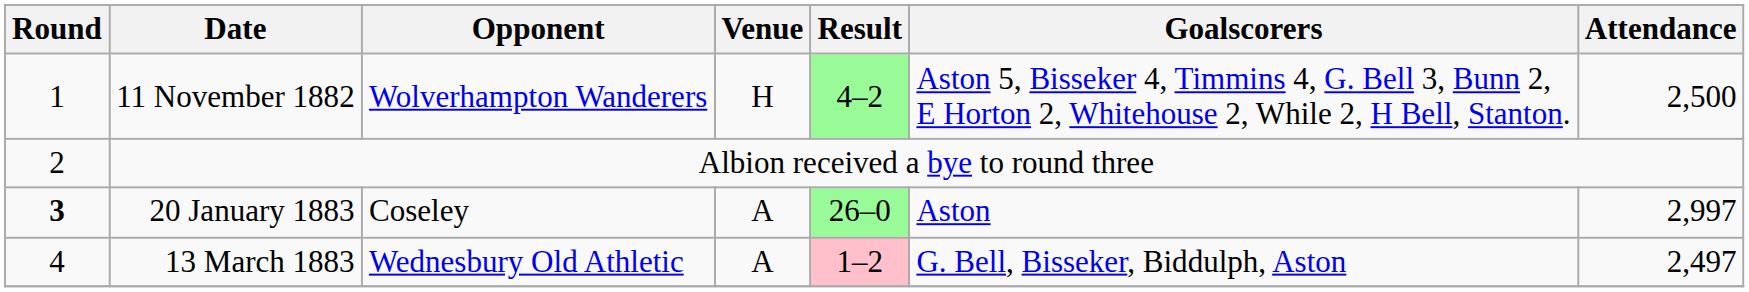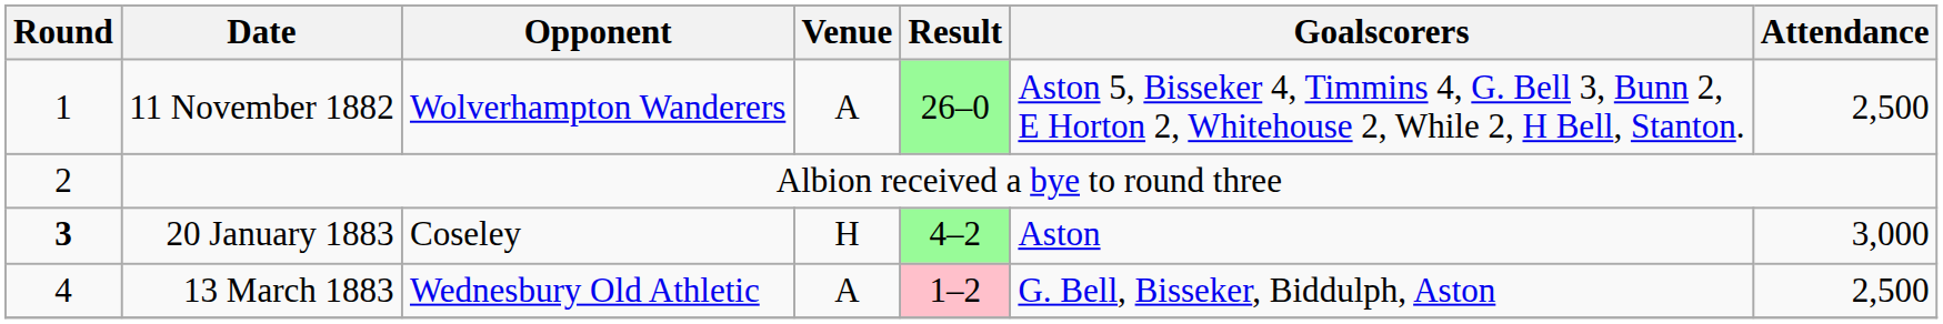11 November 1882 | Venue: H -> A
11 November 1882 | Result: 4–2 -> 26–0
20 January 1883 | Venue: A -> H
20 January 1883 | Result: 26–0 -> 4–2
20 January 1883 | Attendance: 2,997 -> 3,000
13 March 1883 | Attendance: 2,497 -> 2,500
